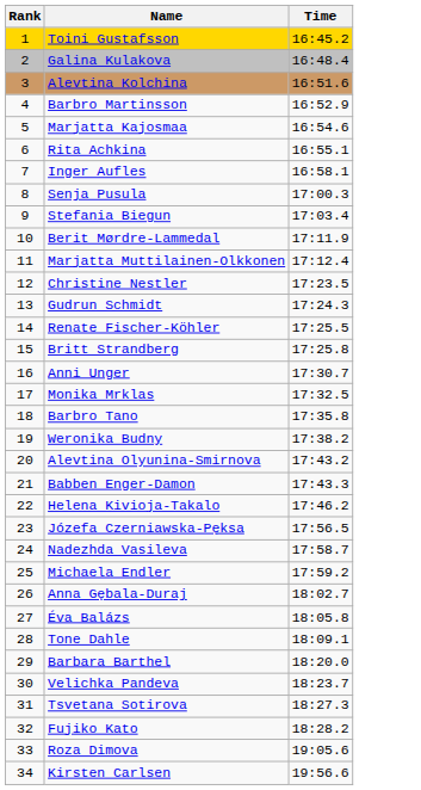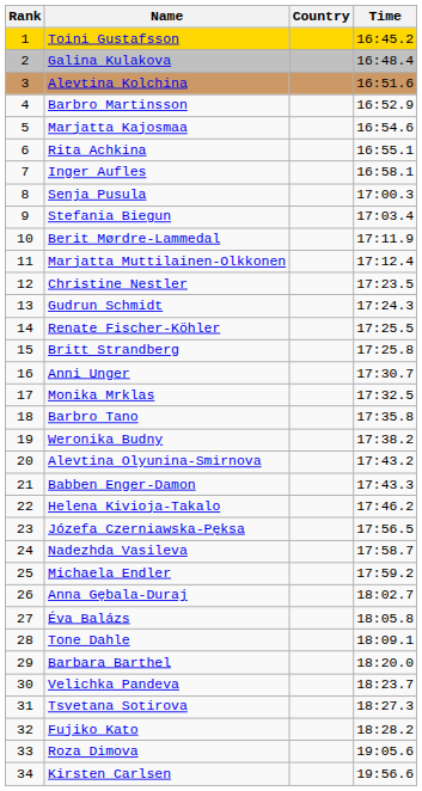+ column: Country
